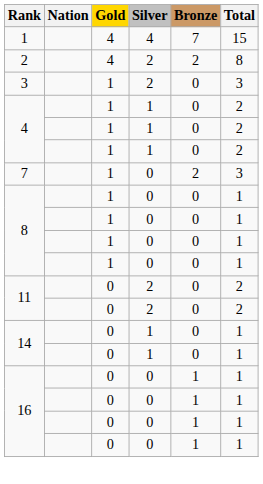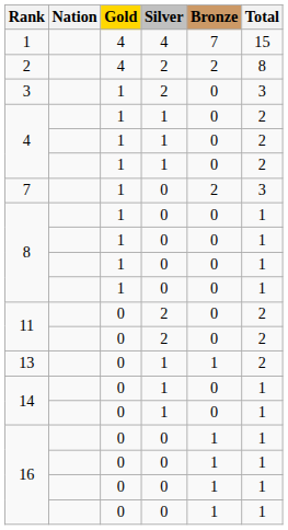+ row: 13 | 0 | 1 | 1 | 2
